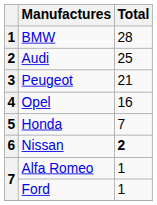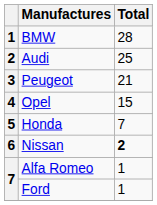Opel | Total: 16 -> 15
